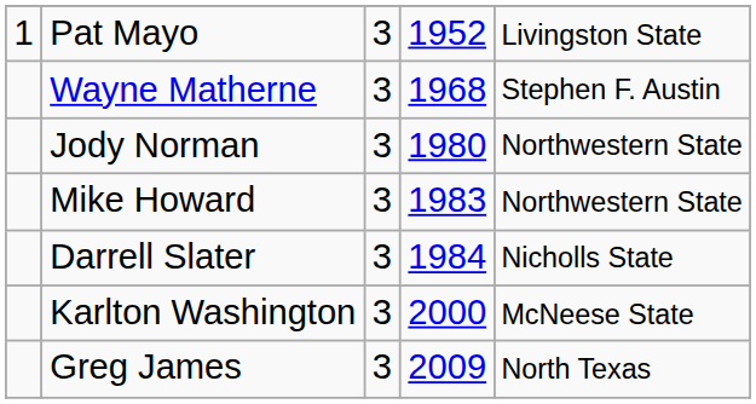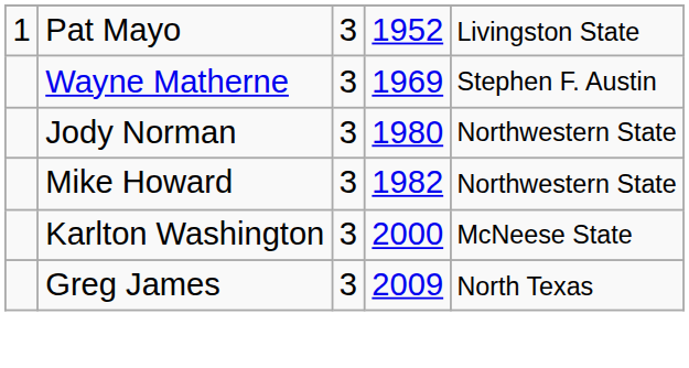Wayne Matherne | column 4: 1968 -> 1969
Mike Howard | column 4: 1983 -> 1982
- row: Darrell Slater | 3 | 1984 | Nicholls State
